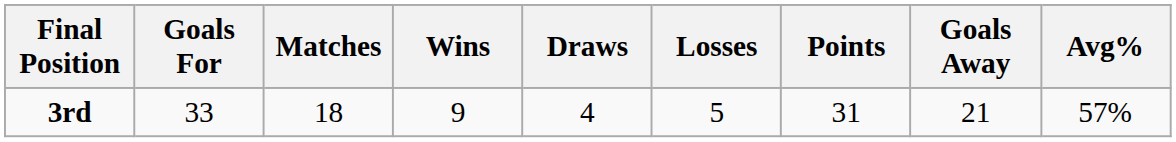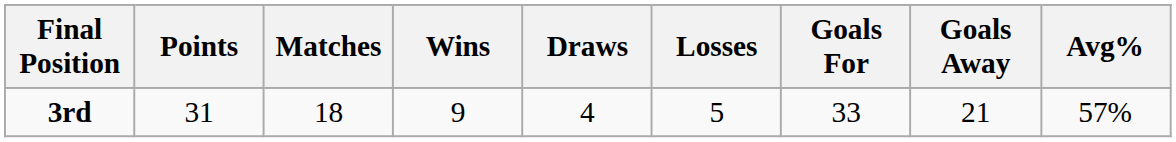columns swapped: Points <-> Goals For
